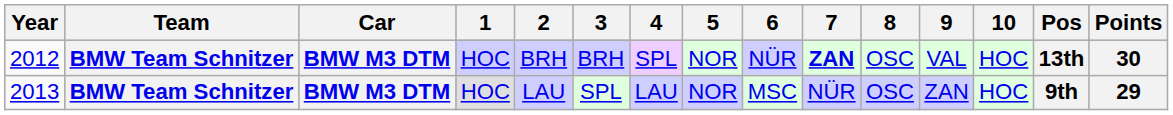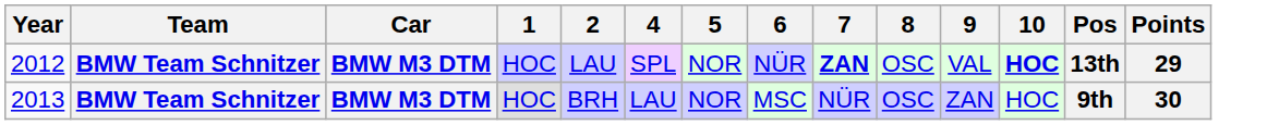- column: 3 | BRH | SPL
2012 | 2: BRH -> LAU
2012 | 10: normal -> bold
2012 | Points: 30 -> 29
2013 | 2: LAU -> BRH
2013 | Points: 29 -> 30
